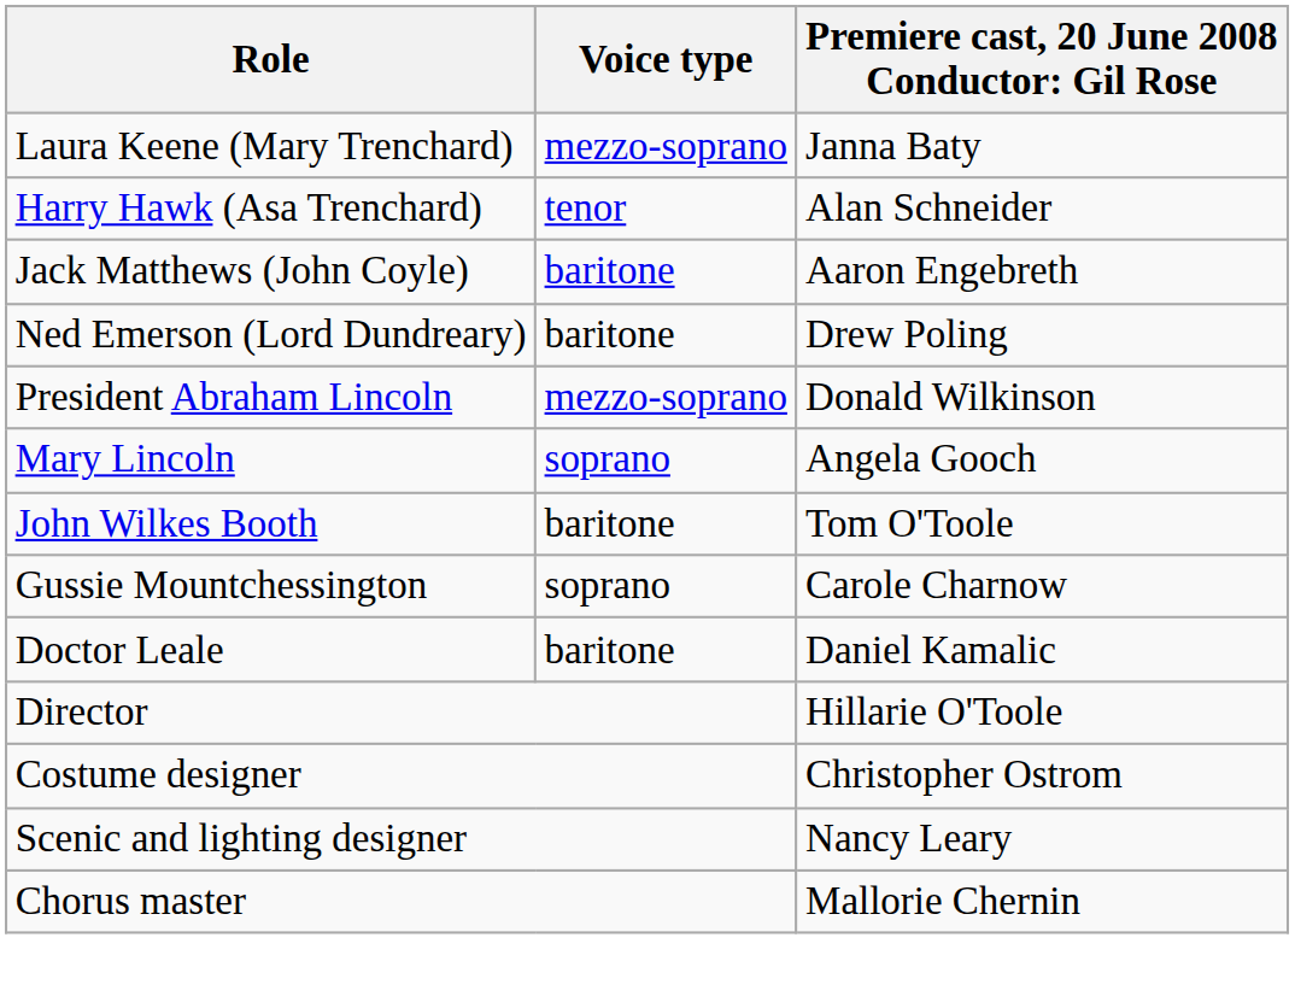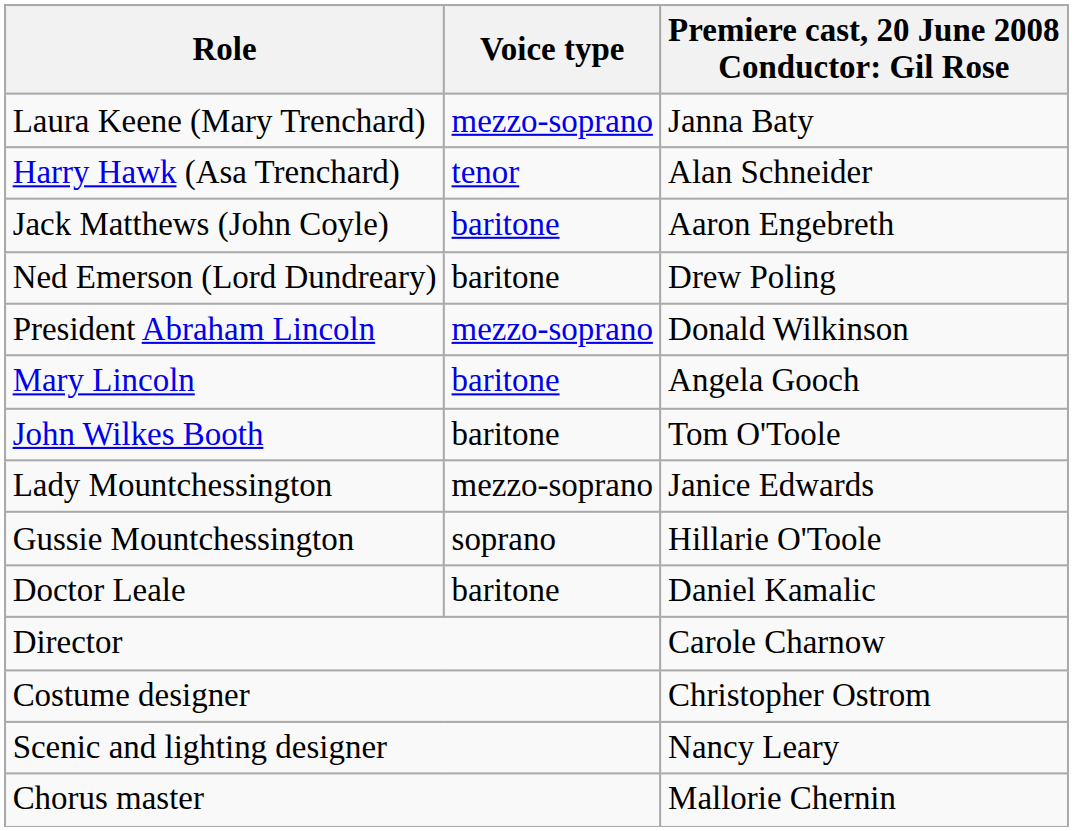Mary Lincoln | Voice type: soprano -> baritone
+ row: Lady Mountchessington | mezzo-soprano | Janice Edwards
Gussie Mountchessington | column 3: Carole Charnow -> Hillarie O'Toole
Director | column 3: Hillarie O'Toole -> Carole Charnow
